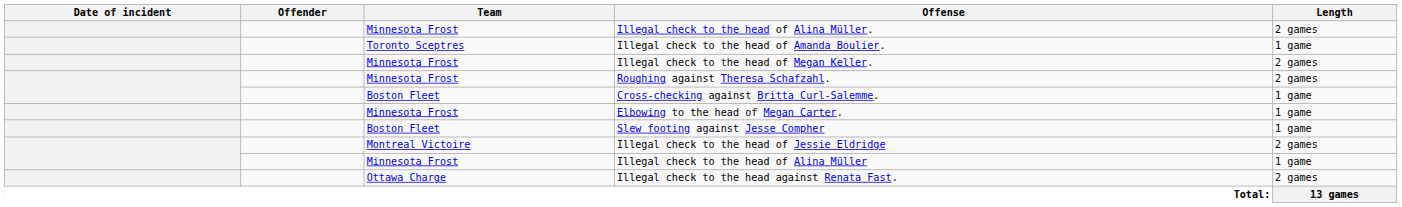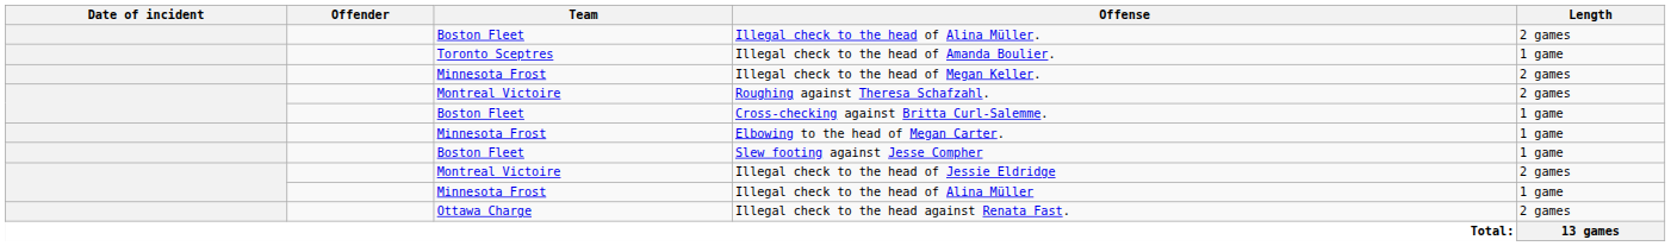Illegal check to the head of Alina Müller. | Team: Minnesota Frost -> Boston Fleet
Roughing against Theresa Schafzahl. | Team: Minnesota Frost -> Montreal Victoire
